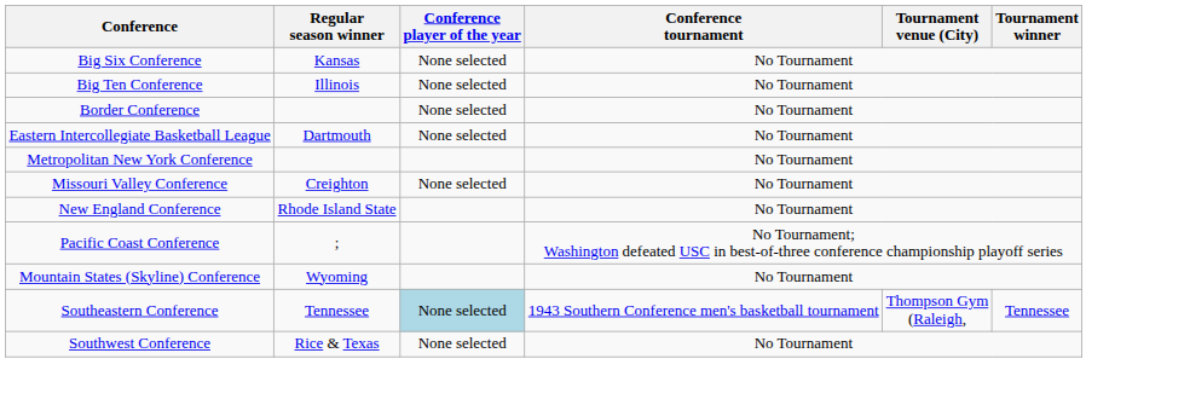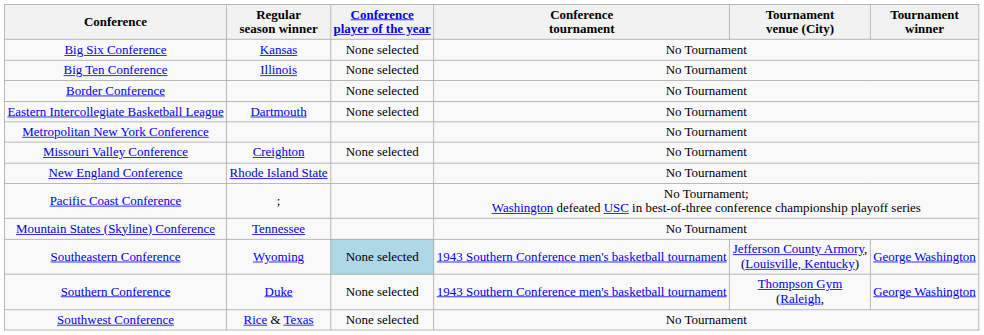Mountain States (Skyline) Conference | Regular season winner: Wyoming -> Tennessee
Southeastern Conference | Regular season winner: Tennessee -> Wyoming
Southeastern Conference | Tournament venue (City): Thompson Gym (Raleigh, -> Jefferson County Armory, (Louisville, Kentucky)
Southeastern Conference | Tournament winner: Tennessee -> George Washington
+ row: Southern Conference | Duke | None selected | 1943 Southern Conference men's basketball tournament | Thompson Gym (Raleigh, | George Washington
